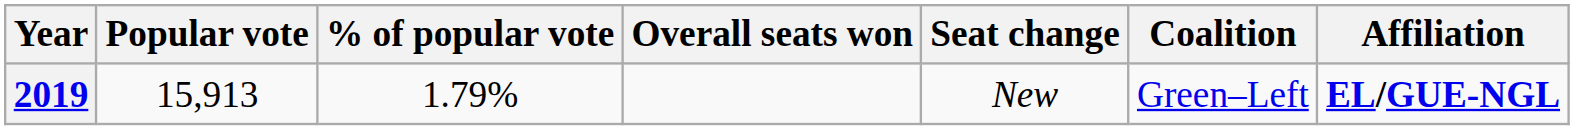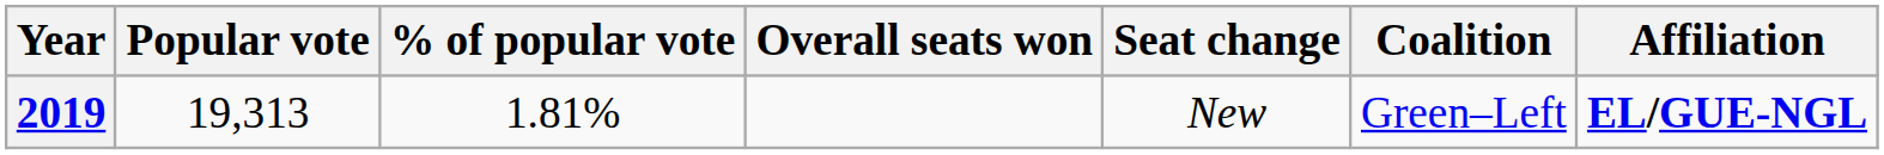2019 | Popular vote: 15,913 -> 19,313
2019 | % of popular vote: 1.79% -> 1.81%
